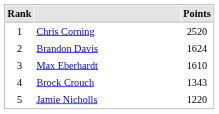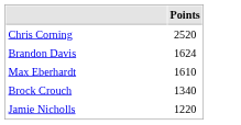- column: Rank | 1 | 2 | 3 | 4 | 5
Brock Crouch | Points: 1343 -> 1340
